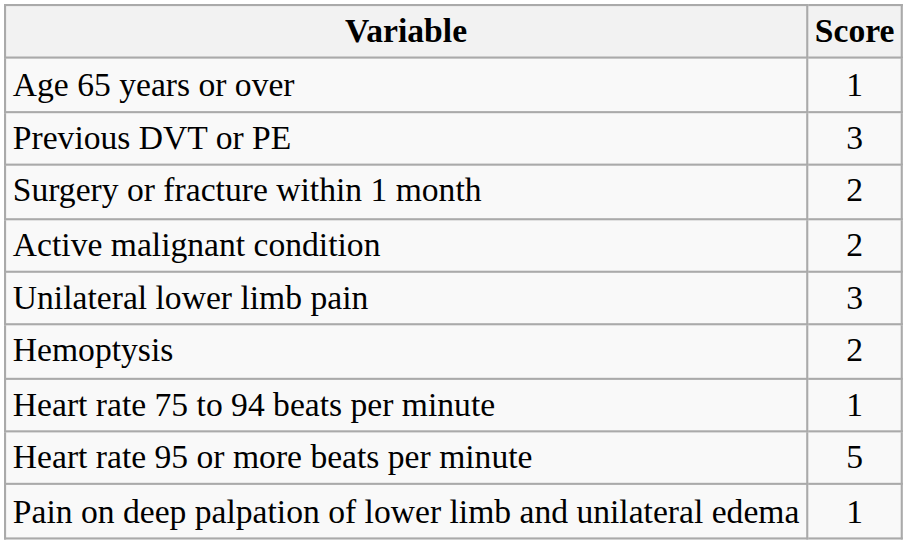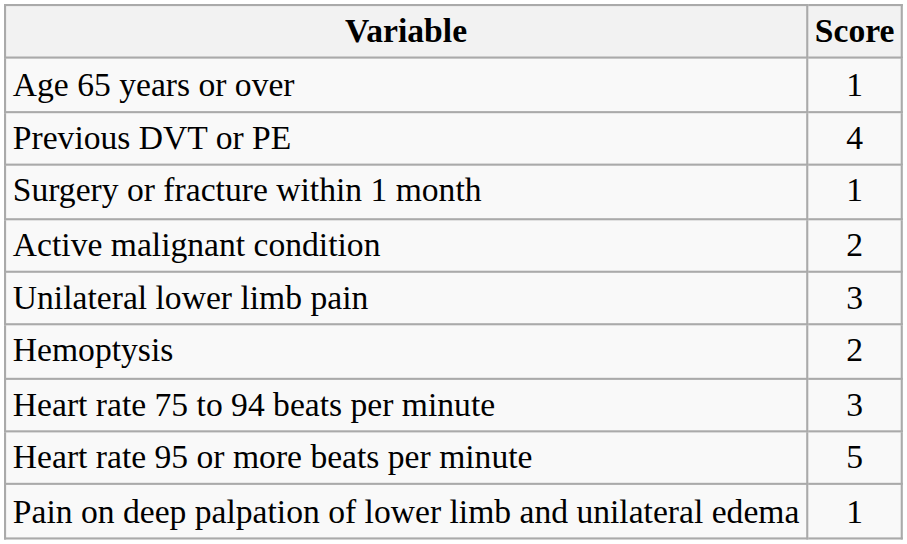Previous DVT or PE | Score: 3 -> 4
Surgery or fracture within 1 month | Score: 2 -> 1
Heart rate 75 to 94 beats per minute | Score: 1 -> 3
